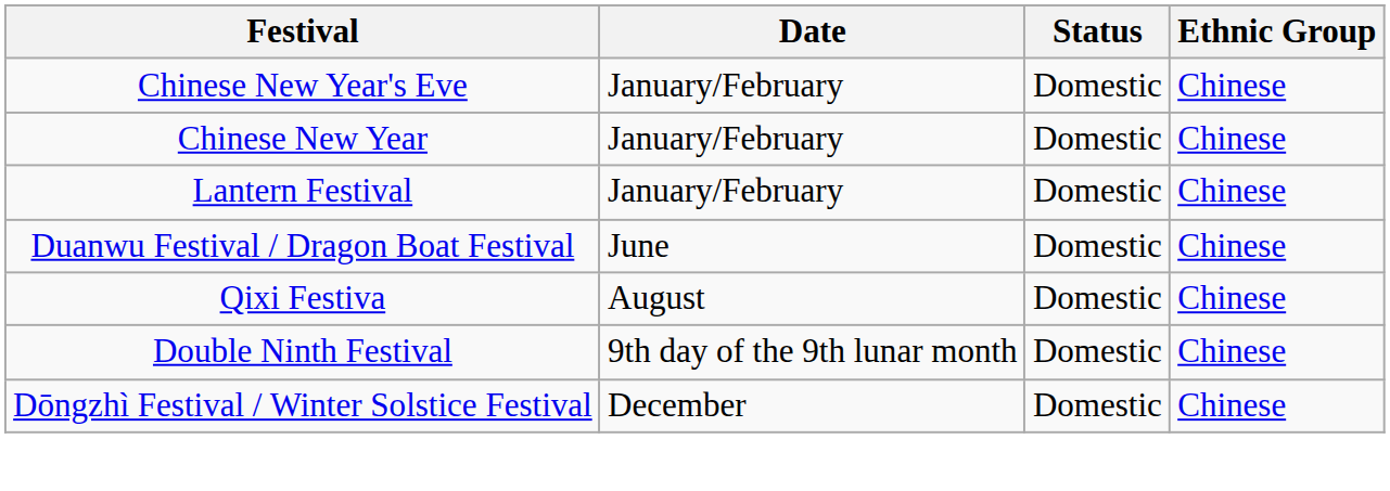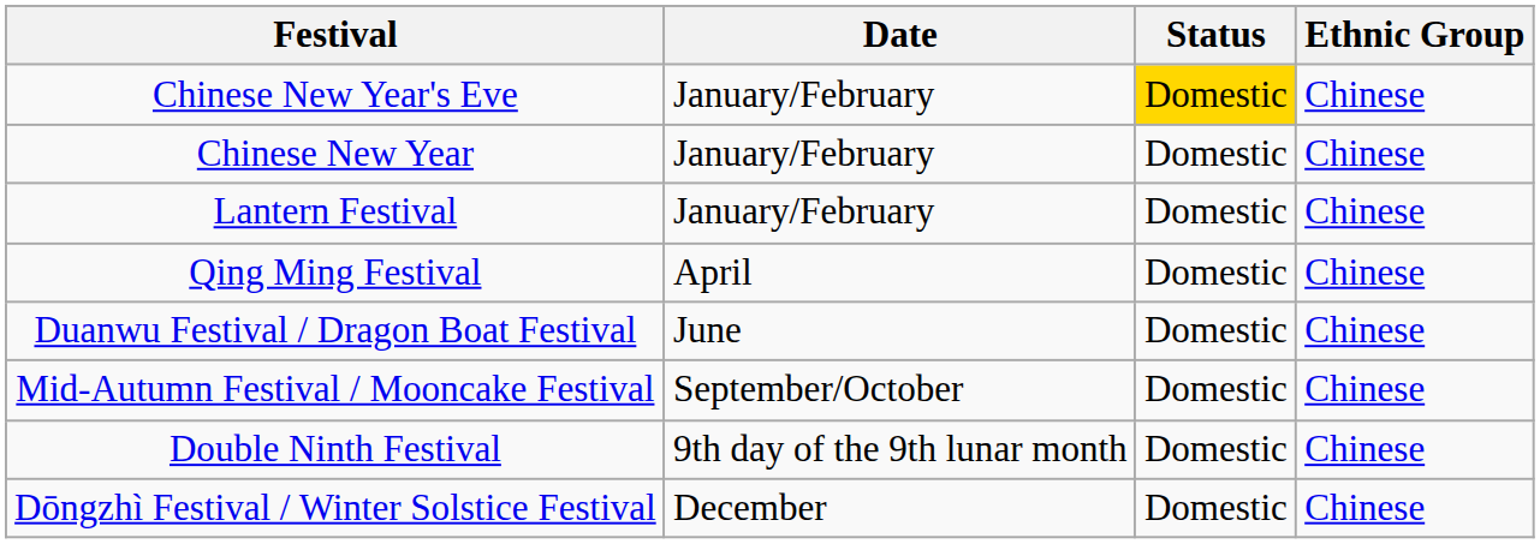Chinese New Year's Eve | Status: no background -> gold background
+ row: Qing Ming Festival | April | Domestic | Chinese
- row: Qixi Festiva | August | Domestic | Chinese
+ row: Mid-Autumn Festival / Mooncake Festival | September/October | Domestic | Chinese
